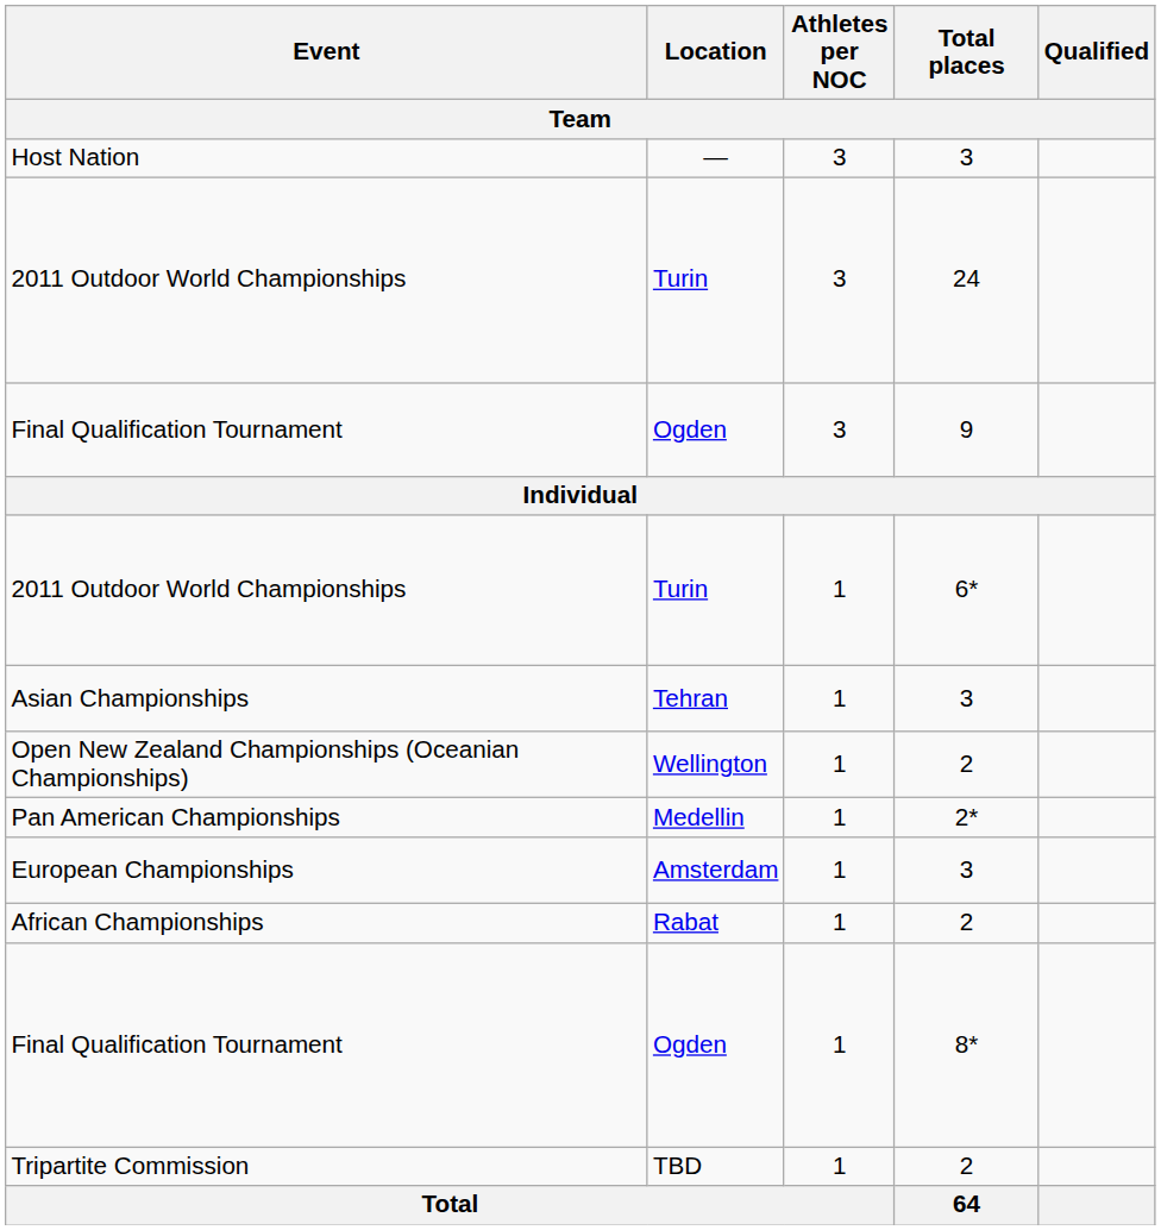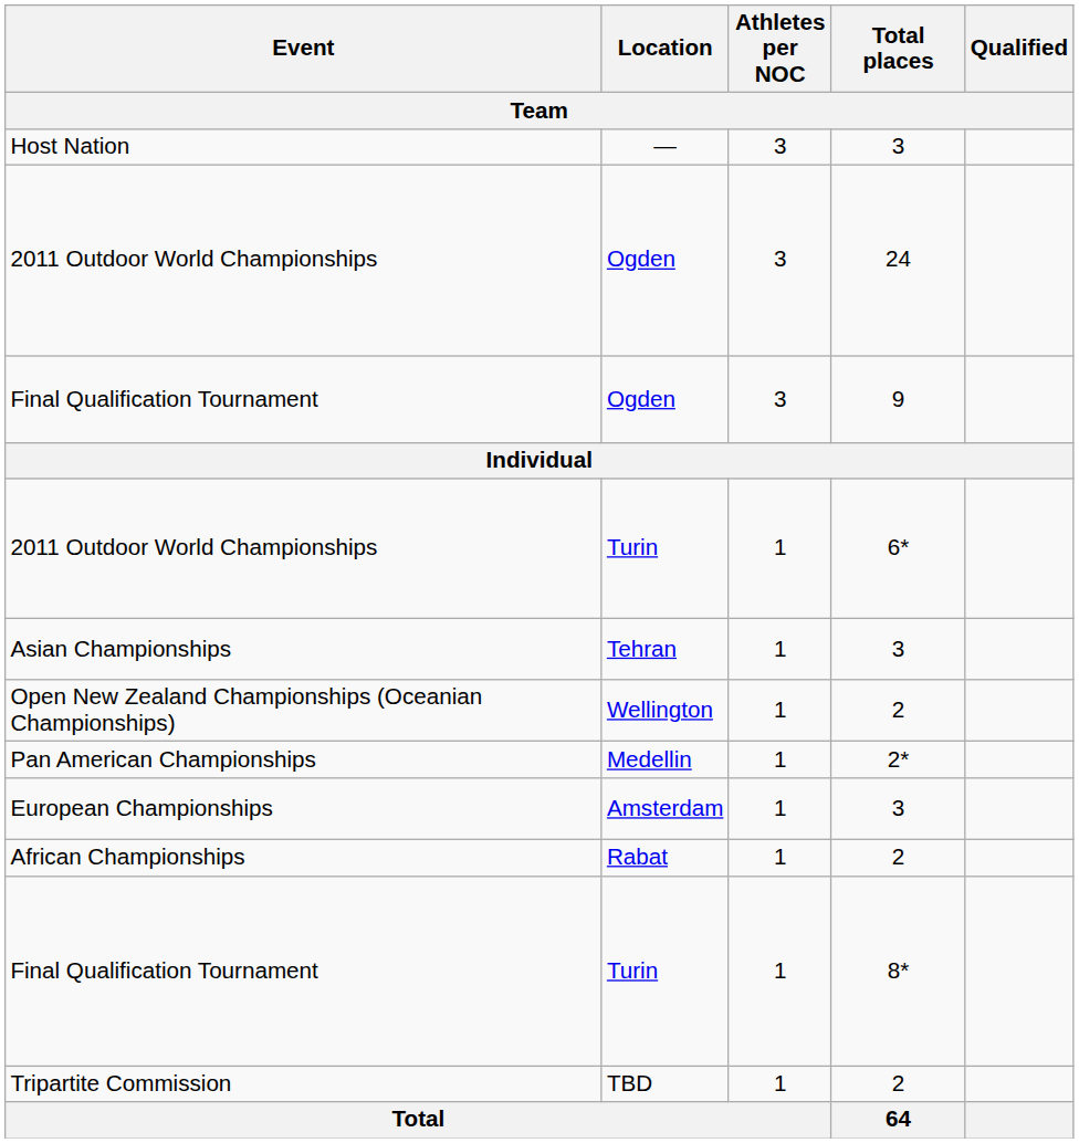2011 Outdoor World Championships / 24 | Location: Turin -> Ogden
Final Qualification Tournament / 8* | Location: Ogden -> Turin
